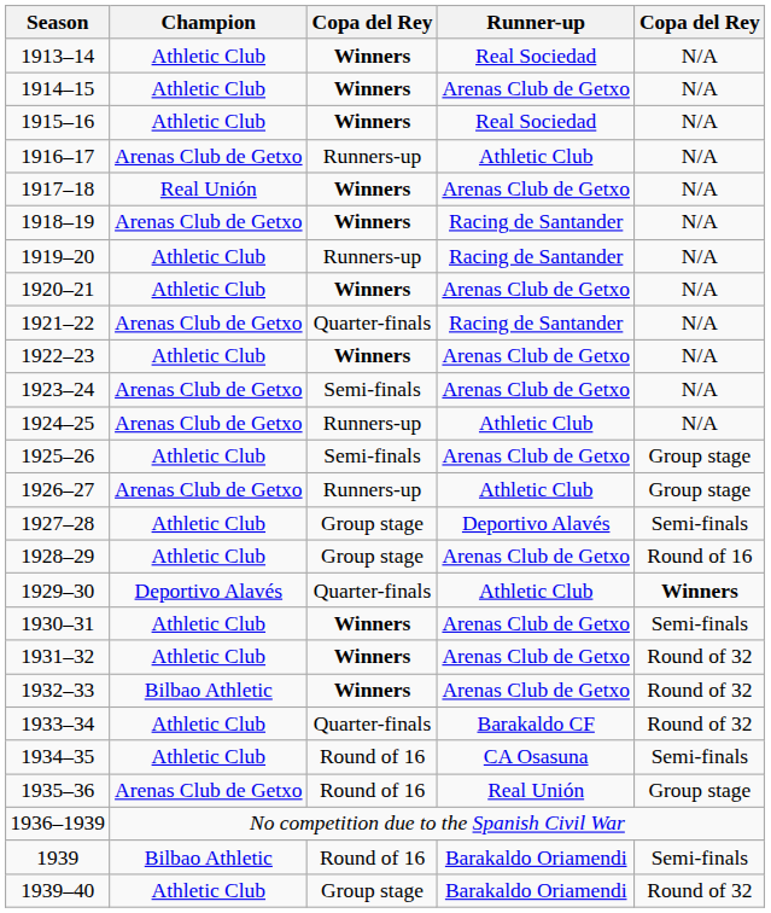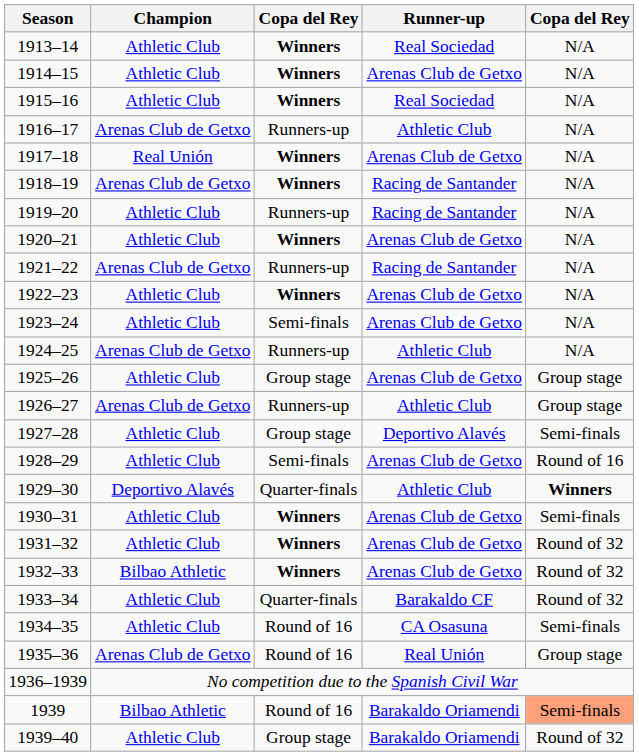1921–22 | column 3: Quarter-finals -> Runners-up
1923–24 | Champion: Arenas Club de Getxo -> Athletic Club
1925–26 | column 3: Semi-finals -> Group stage
1928–29 | column 3: Group stage -> Semi-finals
1939 | column 5: no background -> lightsalmon background
